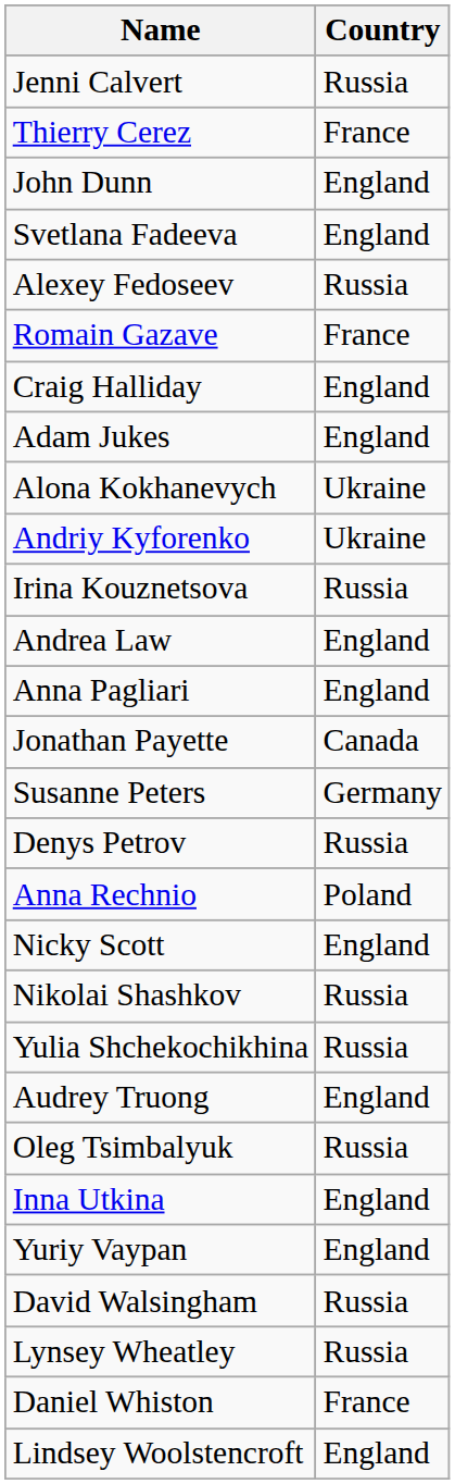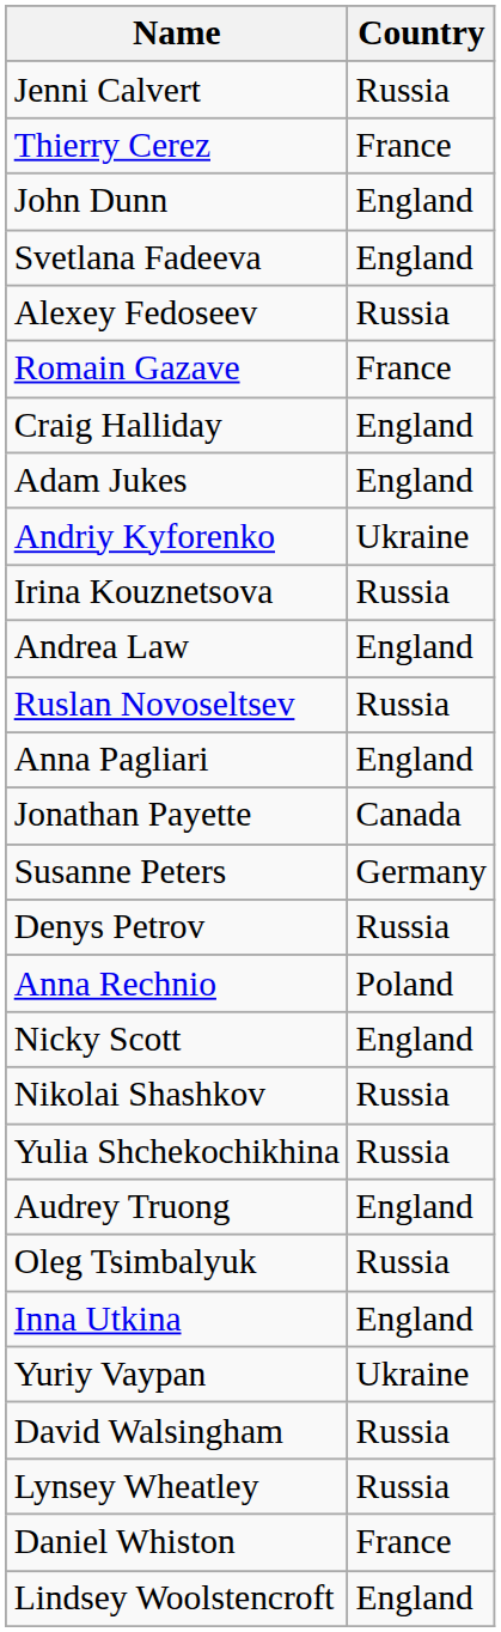- row: Alona Kokhanevych | Ukraine
+ row: Ruslan Novoseltsev | Russia
Yuriy Vaypan | Country: England -> Ukraine
